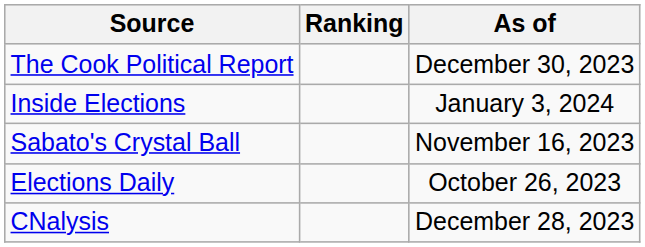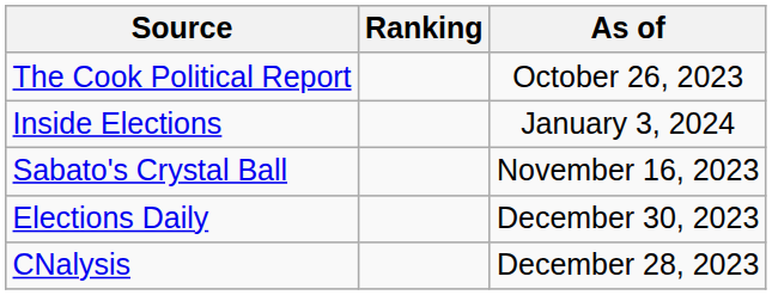The Cook Political Report | As of: December 30, 2023 -> October 26, 2023
Elections Daily | As of: October 26, 2023 -> December 30, 2023
